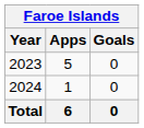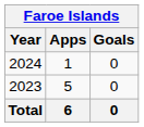rows swapped: 2023 <-> 2024
